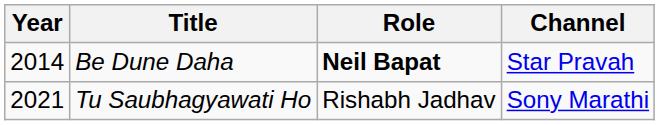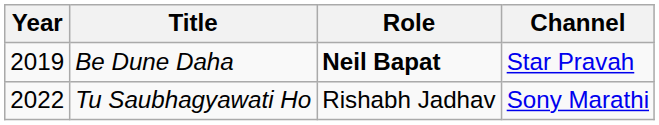Be Dune Daha | Year: 2014 -> 2019
Tu Saubhagyawati Ho | Year: 2021 -> 2022
